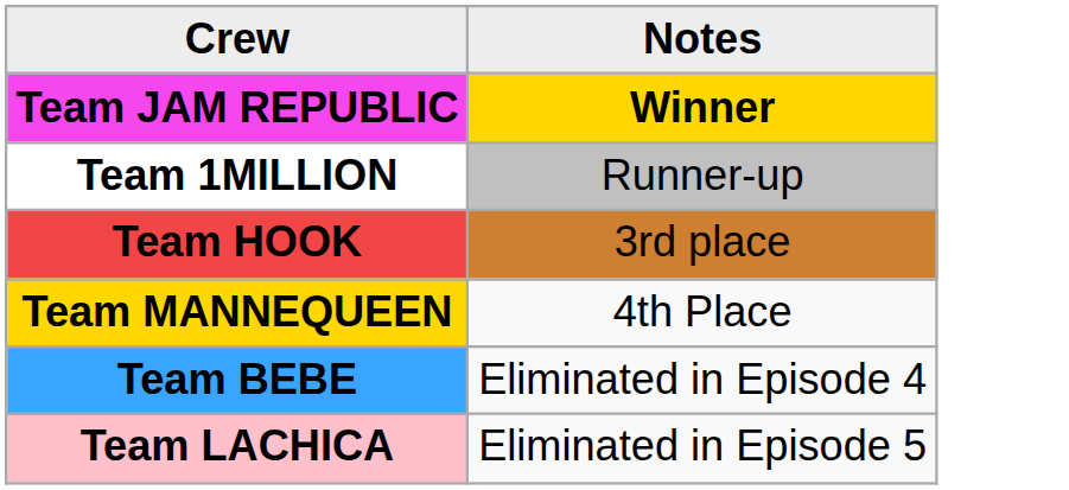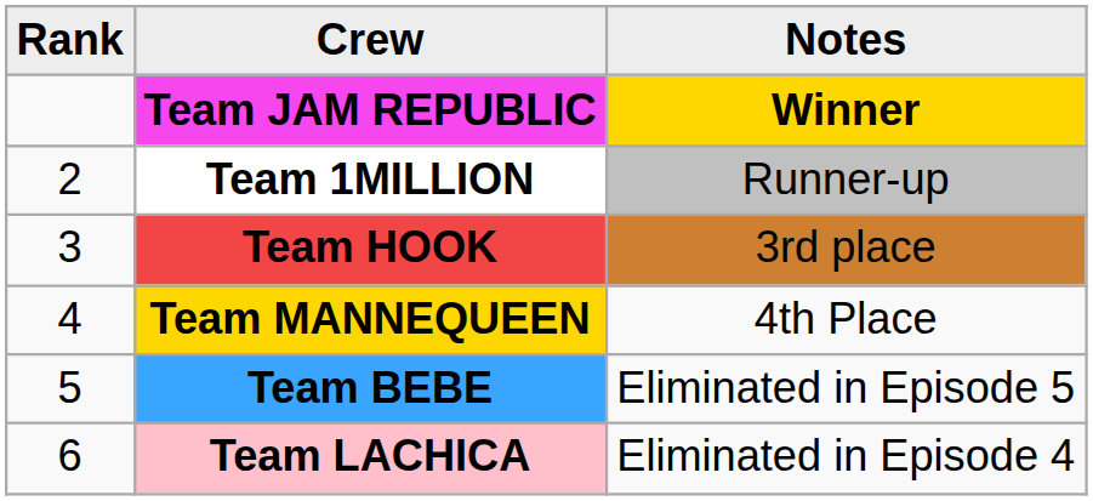+ column: Rank | 2 | 3 | 4 | 5 | 6
Team BEBE | Notes: Eliminated in Episode 4 -> Eliminated in Episode 5
Team LACHICA | Notes: Eliminated in Episode 5 -> Eliminated in Episode 4
